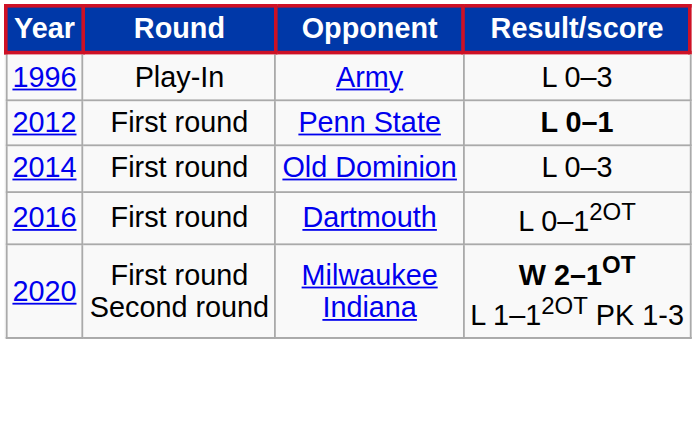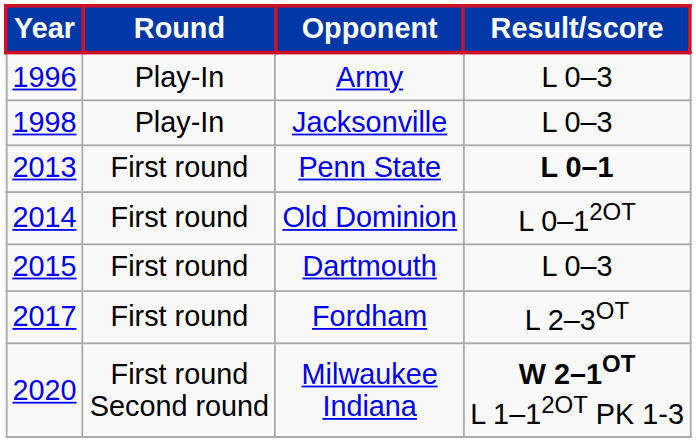+ row: 1998 | Play-In | Jacksonville | L 0–3
Penn State | Year: 2012 -> 2013
Old Dominion | Result/score: L 0–3 -> L 0–12OT
Dartmouth | Year: 2016 -> 2015
Dartmouth | Result/score: L 0–12OT -> L 0–3
+ row: 2017 | First round | Fordham | L 2–3OT
